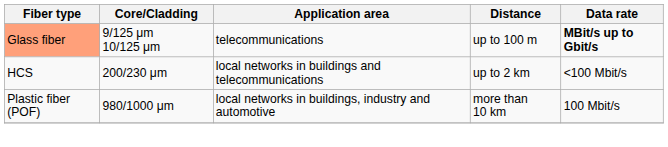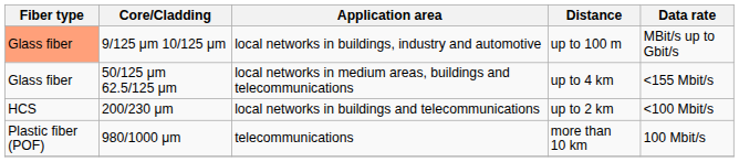9/125 μm 10/125 μm | Application area: telecommunications -> local networks in buildings, industry and automotive
9/125 μm 10/125 μm | Data rate: bold -> normal
+ row: Glass fiber | 50/125 μm 62.5/125 μm | local networks in medium areas, buildings and telecommunications | up to 4 km | <155 Mbit/s
980/1000 μm | Application area: local networks in buildings, industry and automotive -> telecommunications
